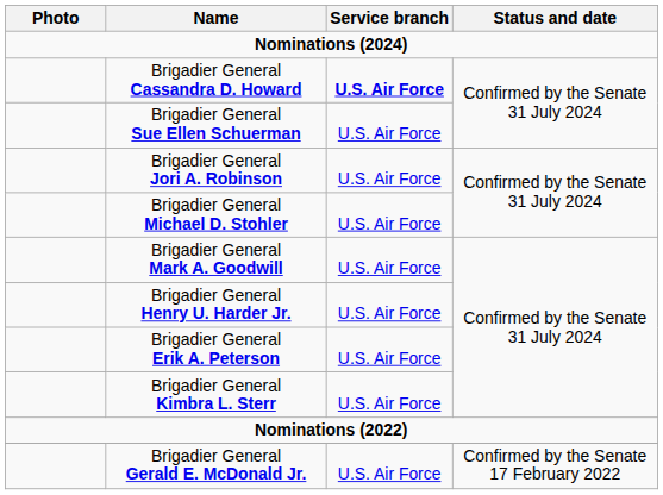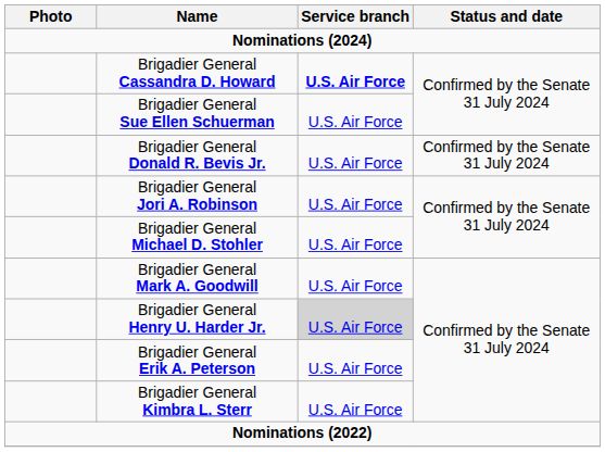+ row: Brigadier General Donald R. Bevis Jr. | U.S. Air Force | Confirmed by the Senate 31 July 2024
Brigadier General Henry U. Harder Jr. | Service branch: no background -> lightgrey background
- row: Brigadier General Gerald E. McDonald Jr. | U.S. Air Force | Confirmed by the Senate 17 February 2022
